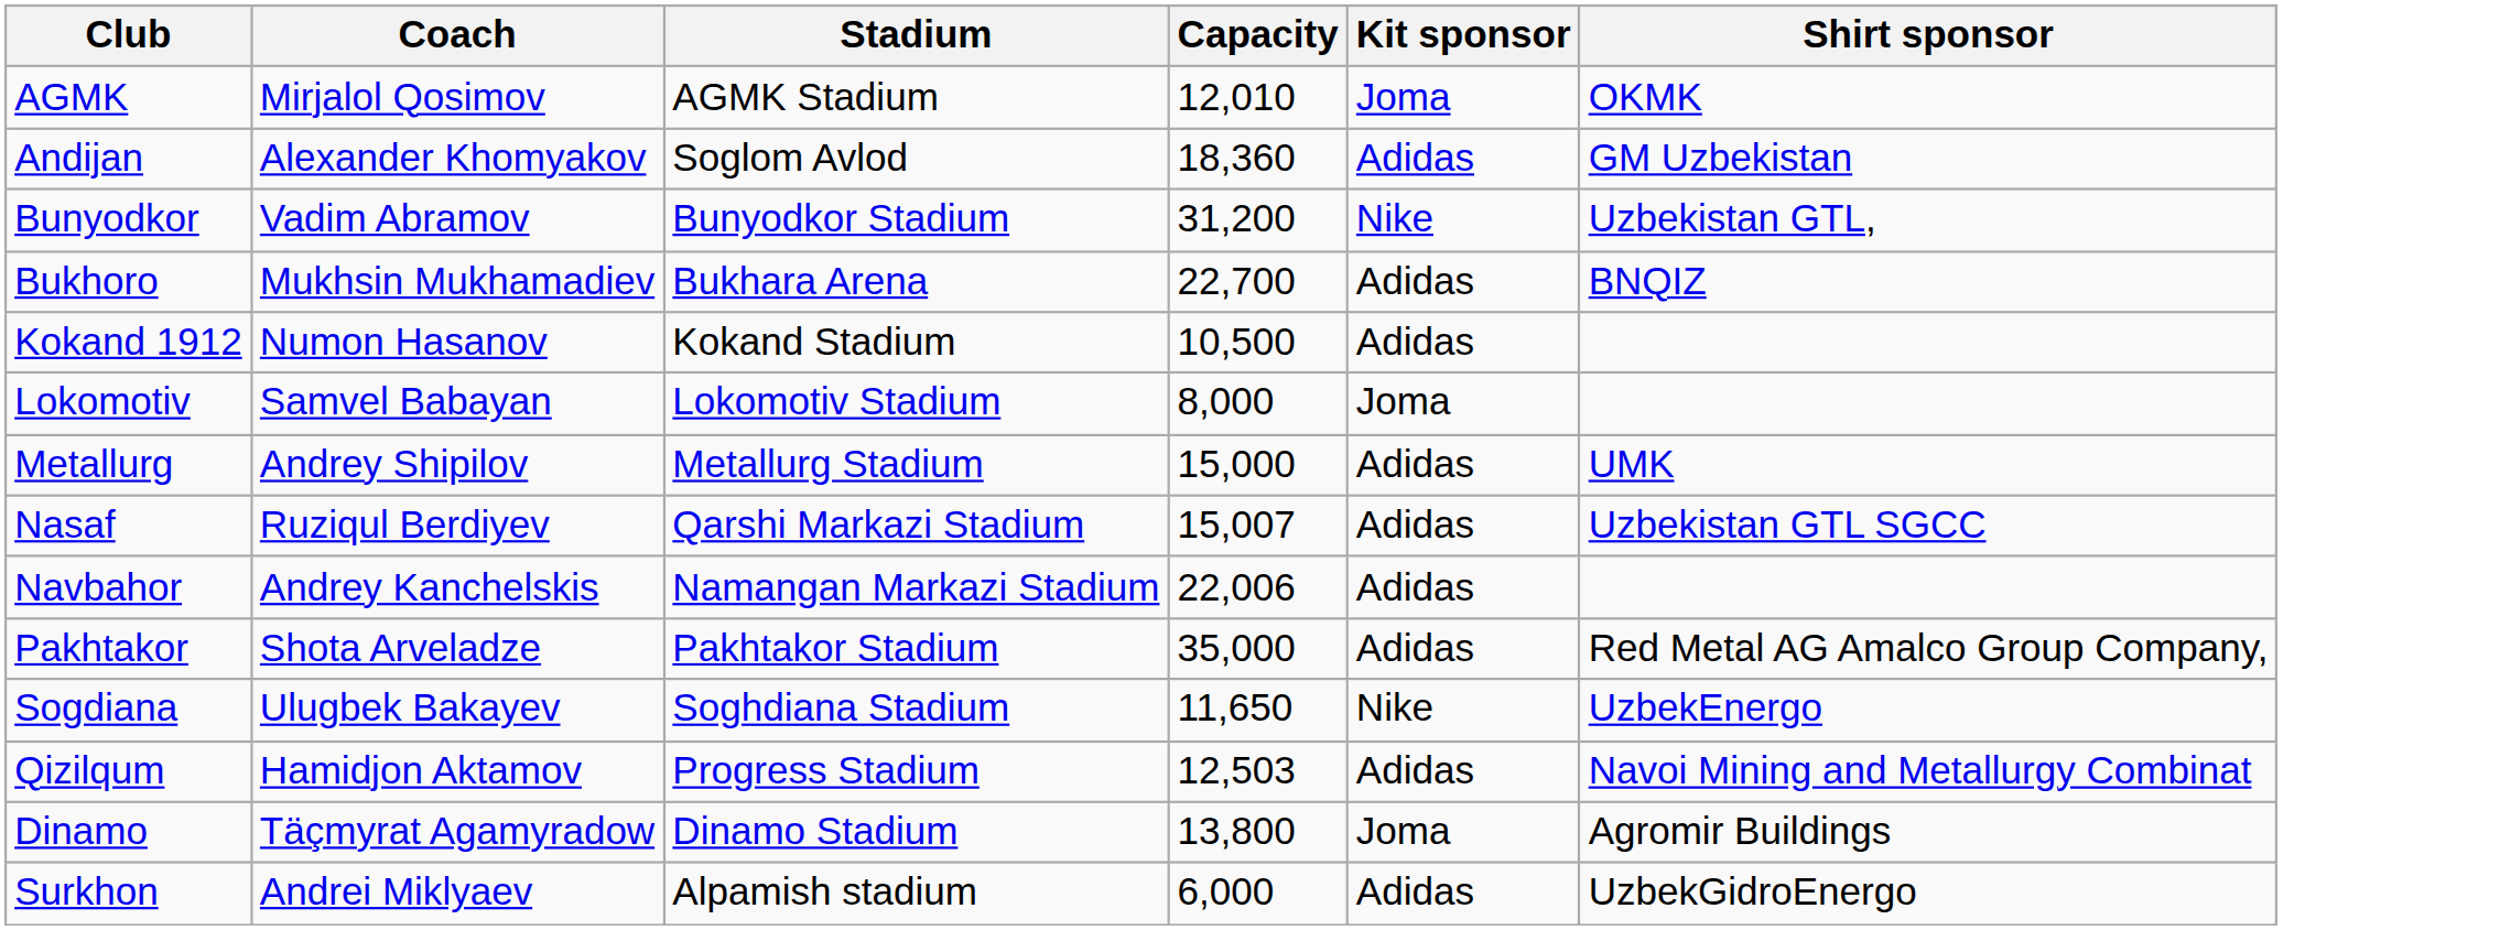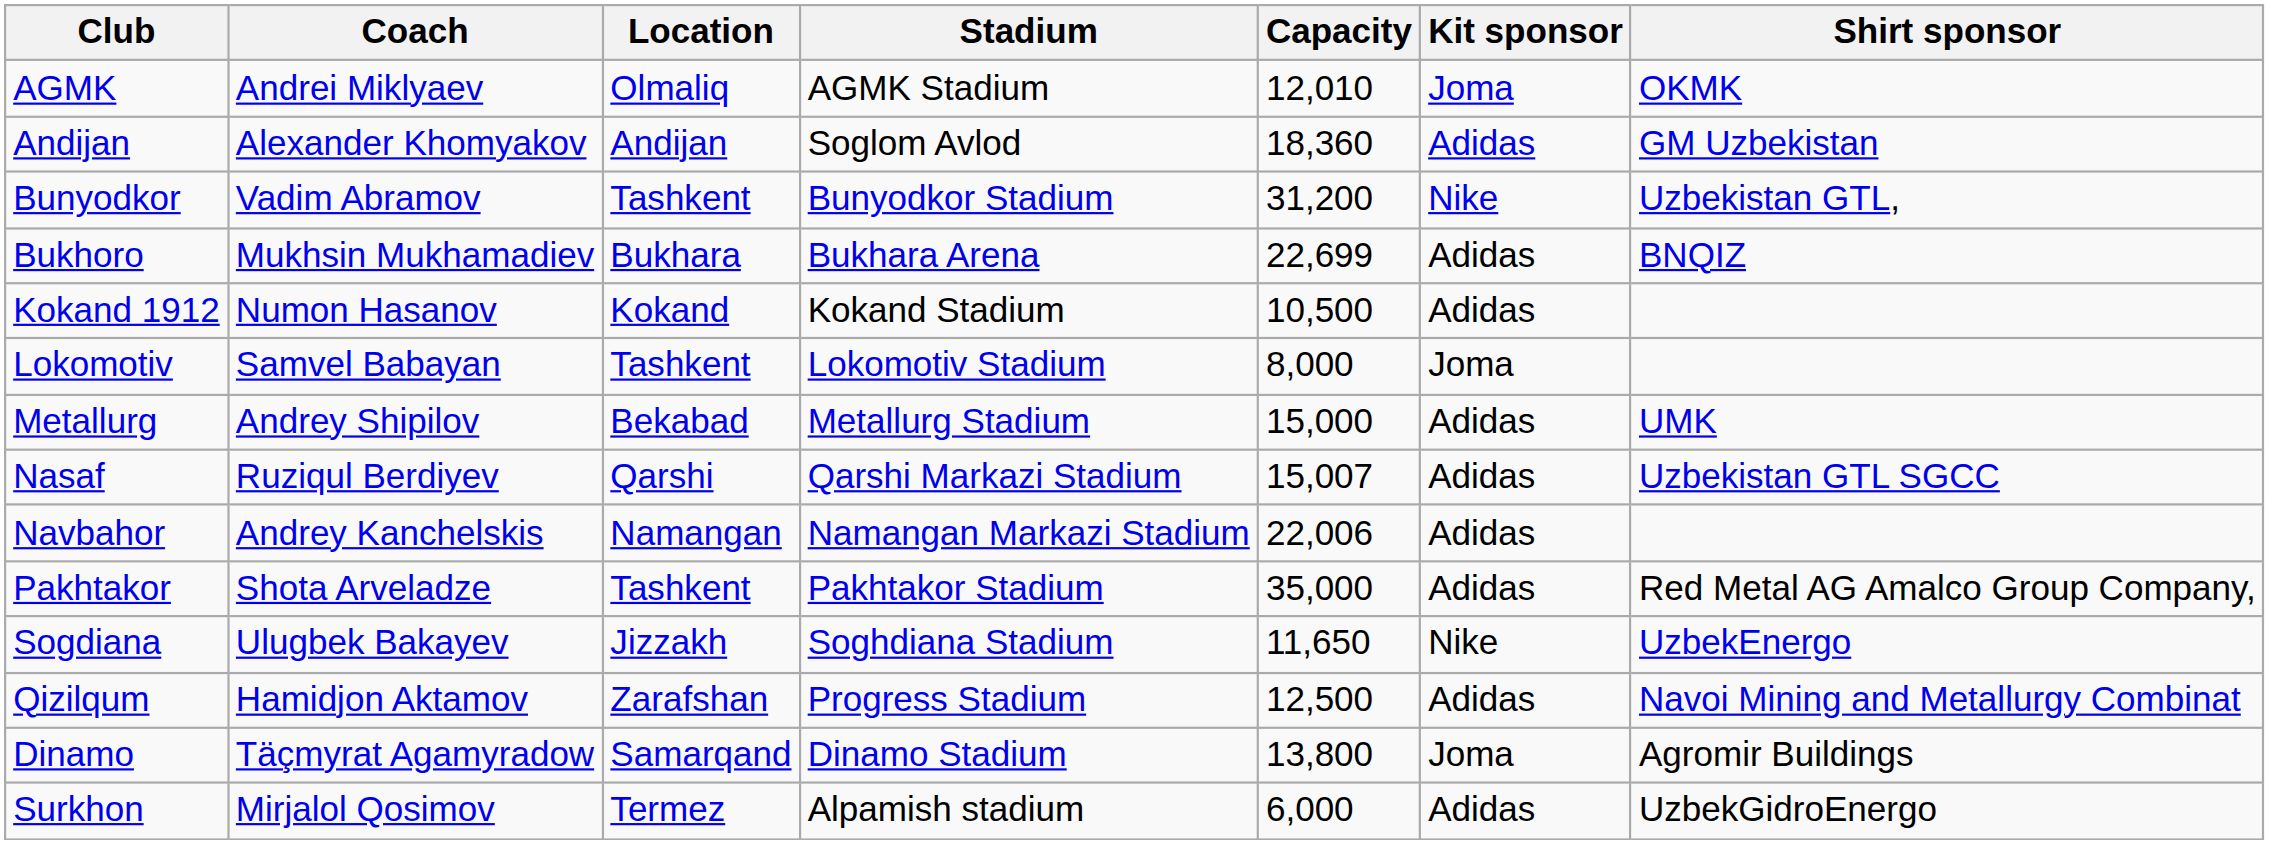+ column: Location | Olmaliq | Andijan | Tashkent | Bukhara | Kokand | Tashkent | Bekabad | Qarshi | Namangan | Tashkent | Jizzakh | Zarafshan | Samarqand | Termez
AGMK | Coach: Mirjalol Qosimov -> Andrei Miklyaev
Bukhoro | Capacity: 22,700 -> 22,699
Qizilqum | Capacity: 12,503 -> 12,500
Surkhon | Coach: Andrei Miklyaev -> Mirjalol Qosimov
